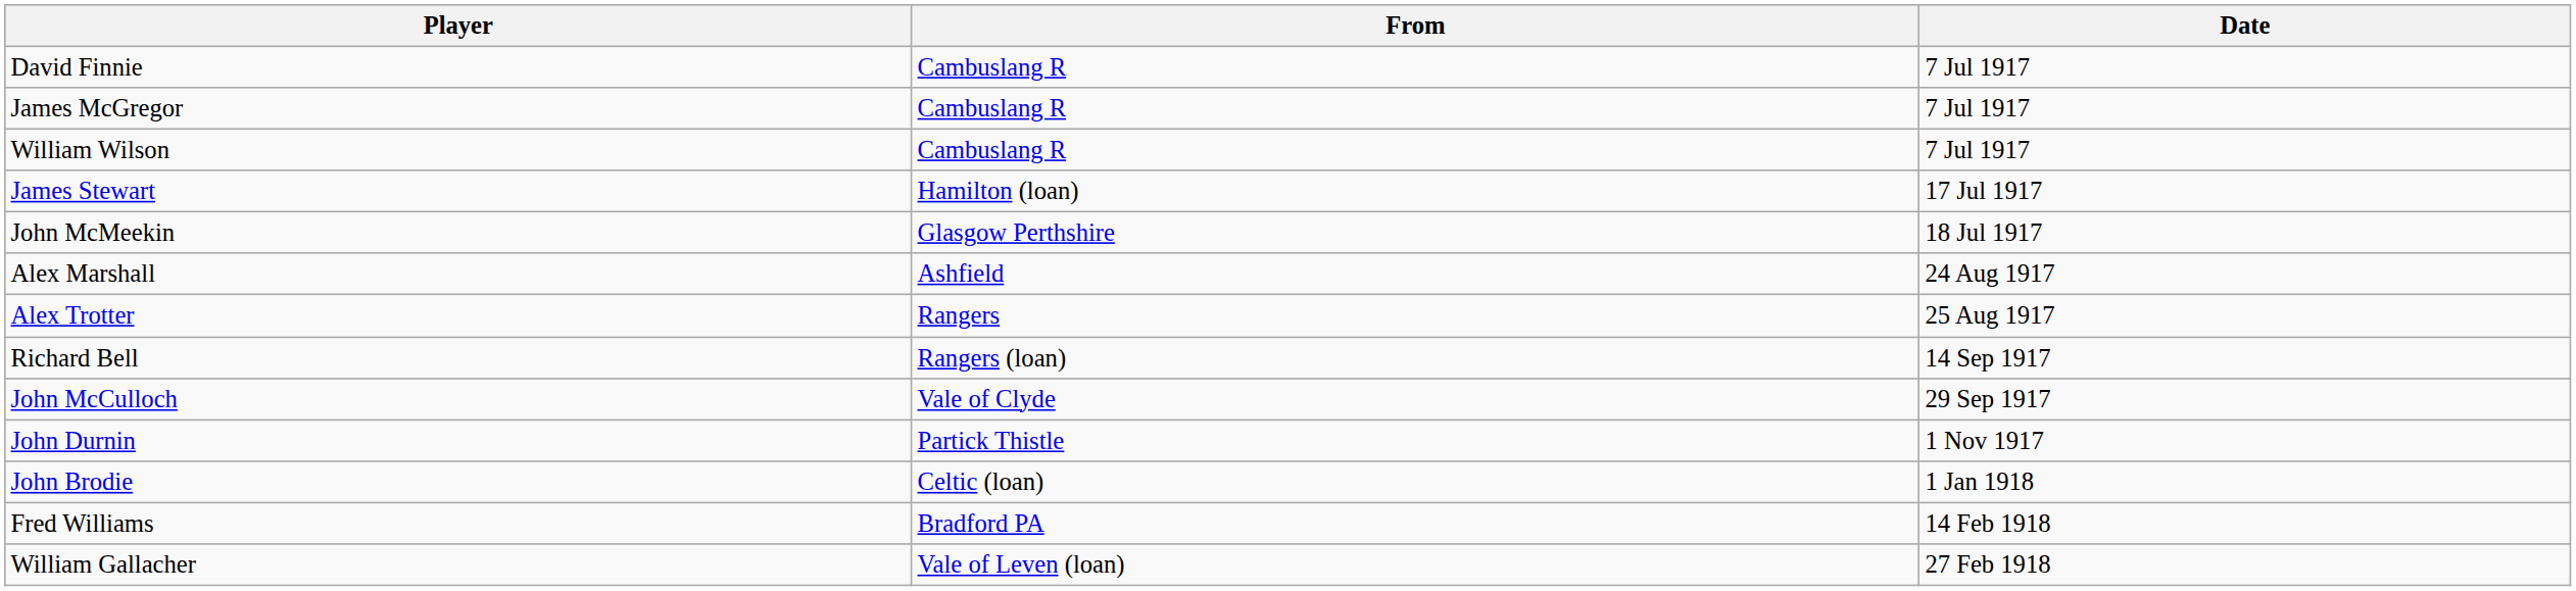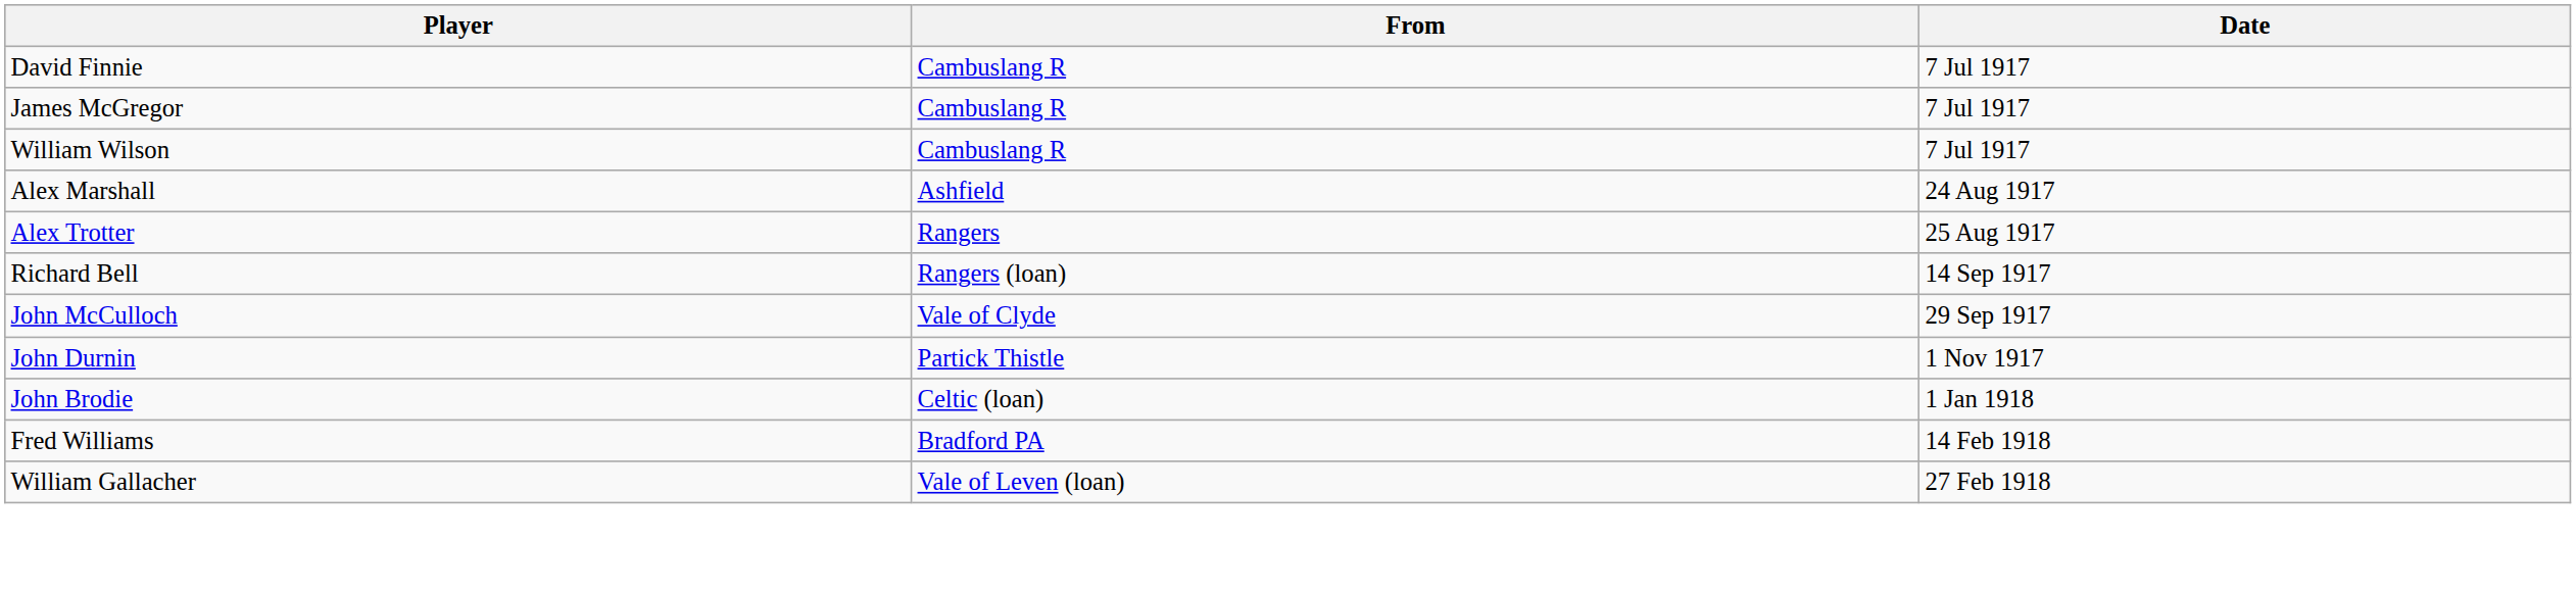- row: James Stewart | Hamilton (loan) | 17 Jul 1917
- row: John McMeekin | Glasgow Perthshire | 18 Jul 1917
